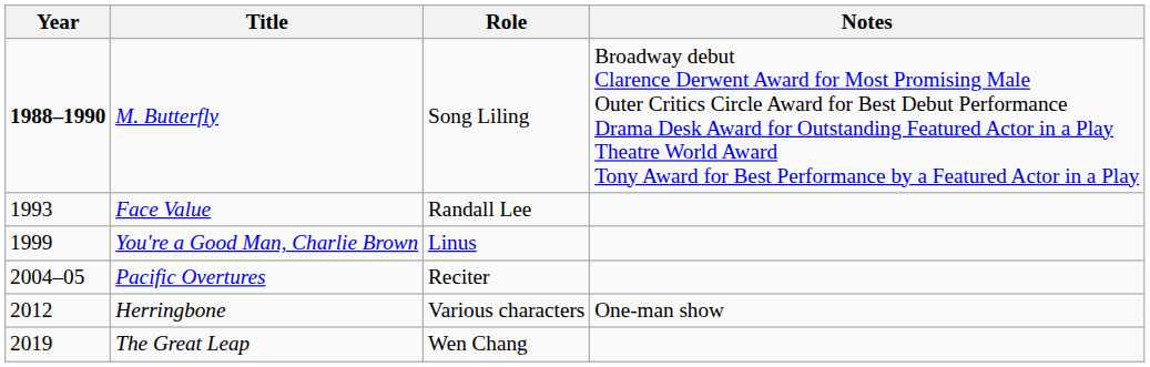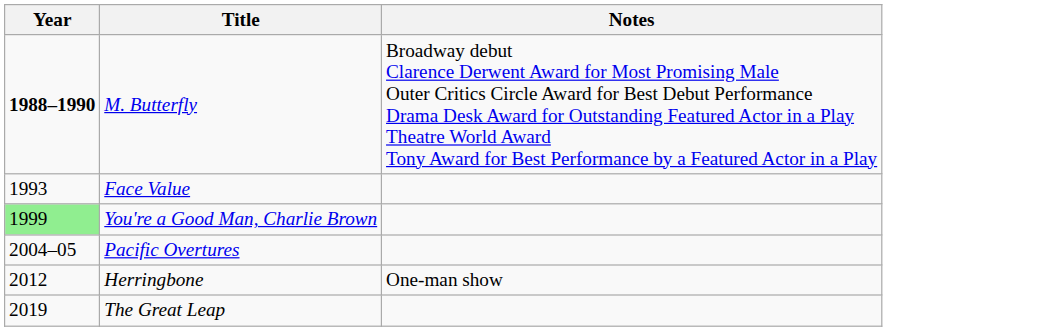- column: Role | Song Liling | Randall Lee | Linus | Reciter | Various characters | Wen Chang
You're a Good Man, Charlie Brown | Year: no background -> lightgreen background
